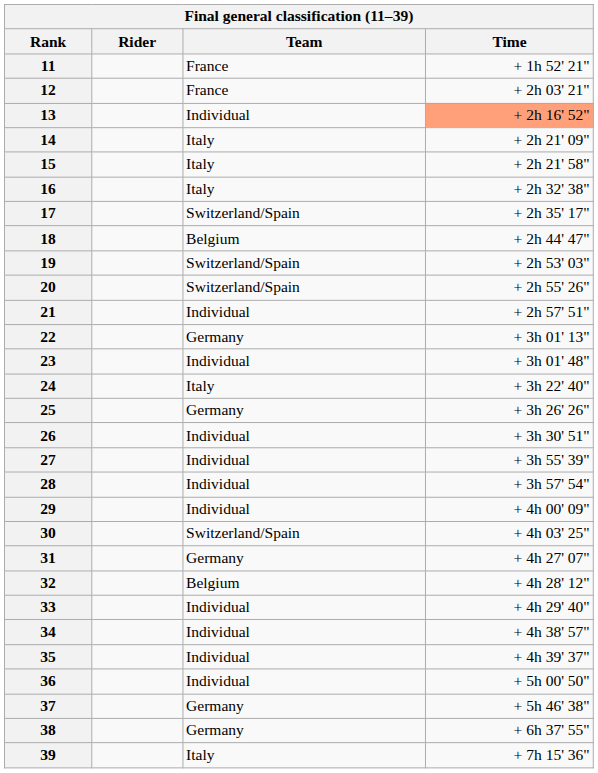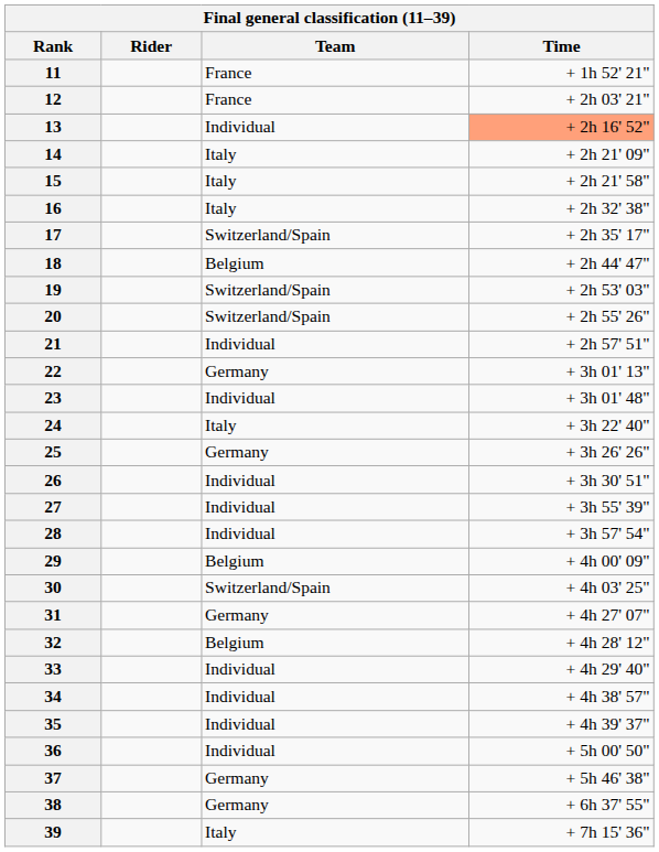29 | Team: Individual -> Belgium
